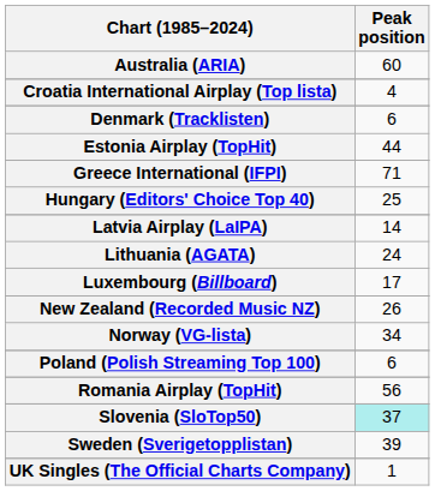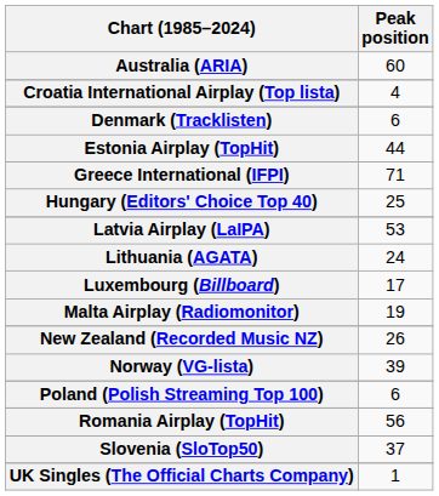Latvia Airplay (LaIPA) | Peak position: 14 -> 53
+ row: Malta Airplay (Radiomonitor) | 19
Norway (VG-lista) | Peak position: 34 -> 39
Slovenia (SloTop50) | Peak position: paleturquoise background -> no background
- row: Sweden (Sverigetopplistan) | 39
